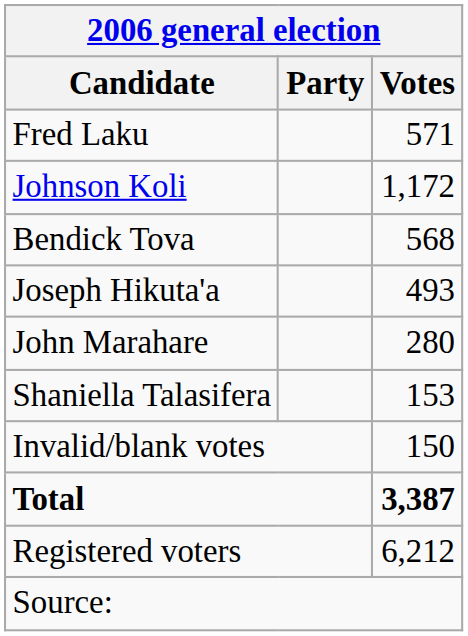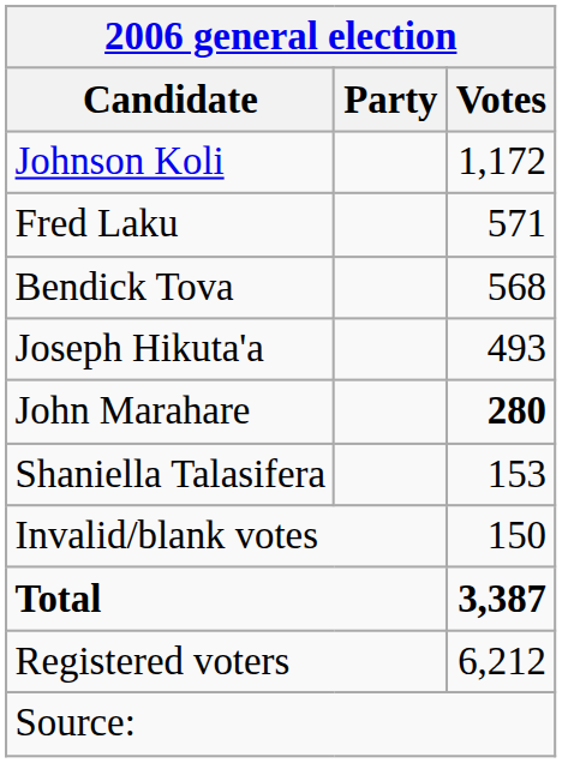rows swapped: Johnson Koli <-> Fred Laku
John Marahare | Votes: normal -> bold
